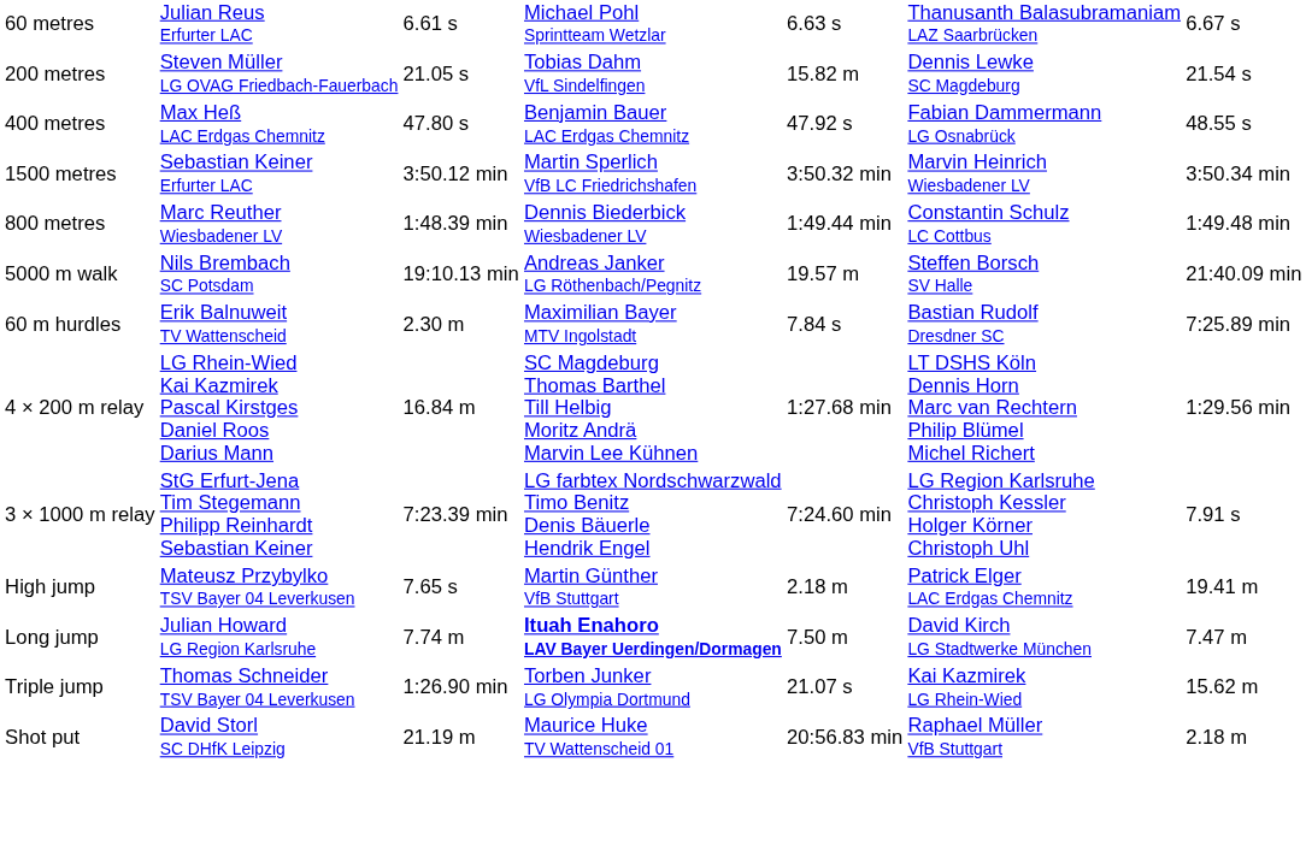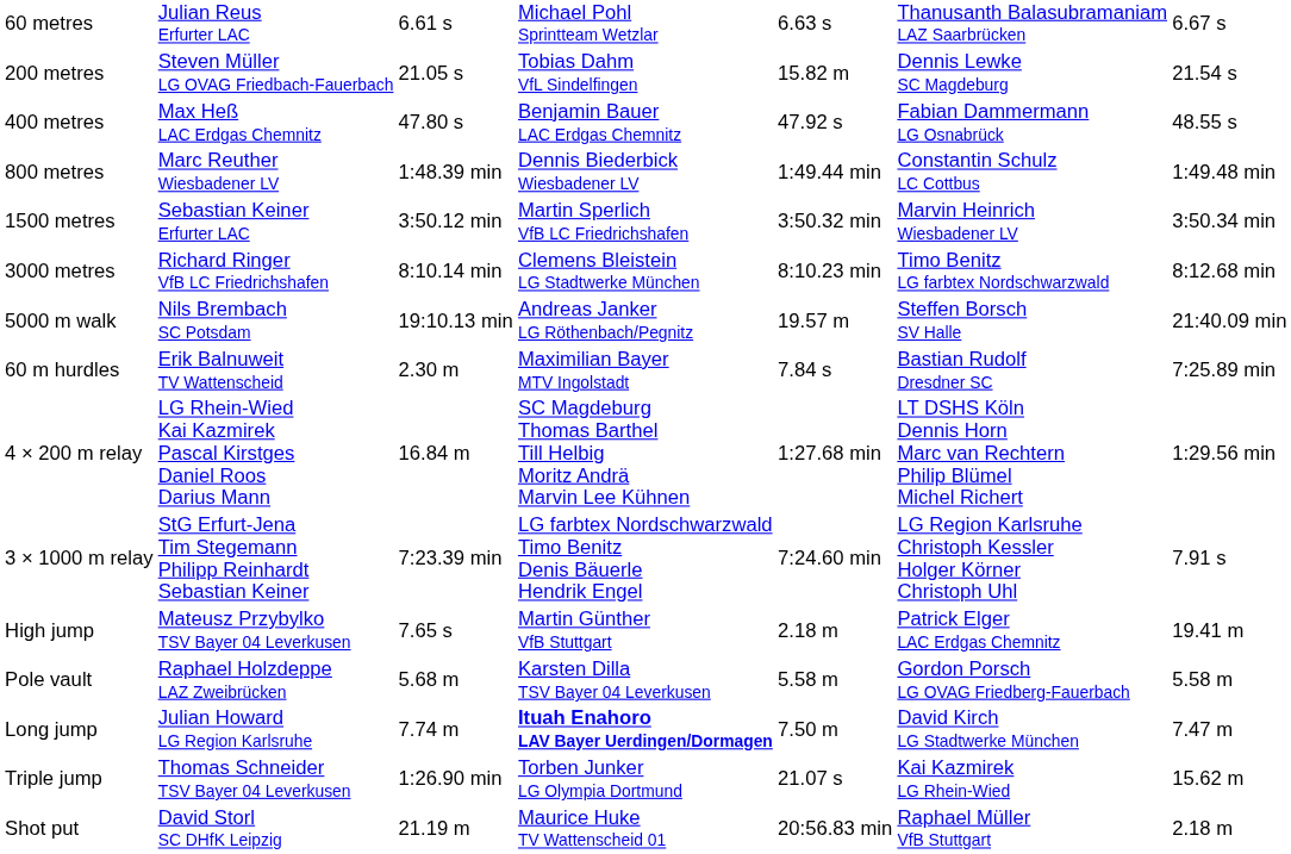rows swapped: 800 metres <-> 1500 metres
+ row: 3000 metres | Richard Ringer VfB LC Friedrichshafen | 8:10.14 min | Clemens Bleistein LG Stadtwerke München | 8:10.23 min | Timo Benitz LG farbtex Nordschwarzwald | 8:12.68 min
+ row: Pole vault | Raphael Holzdeppe LAZ Zweibrücken | 5.68 m | Karsten Dilla TSV Bayer 04 Leverkusen | 5.58 m | Gordon Porsch LG OVAG Friedberg-Fauerbach | 5.58 m
